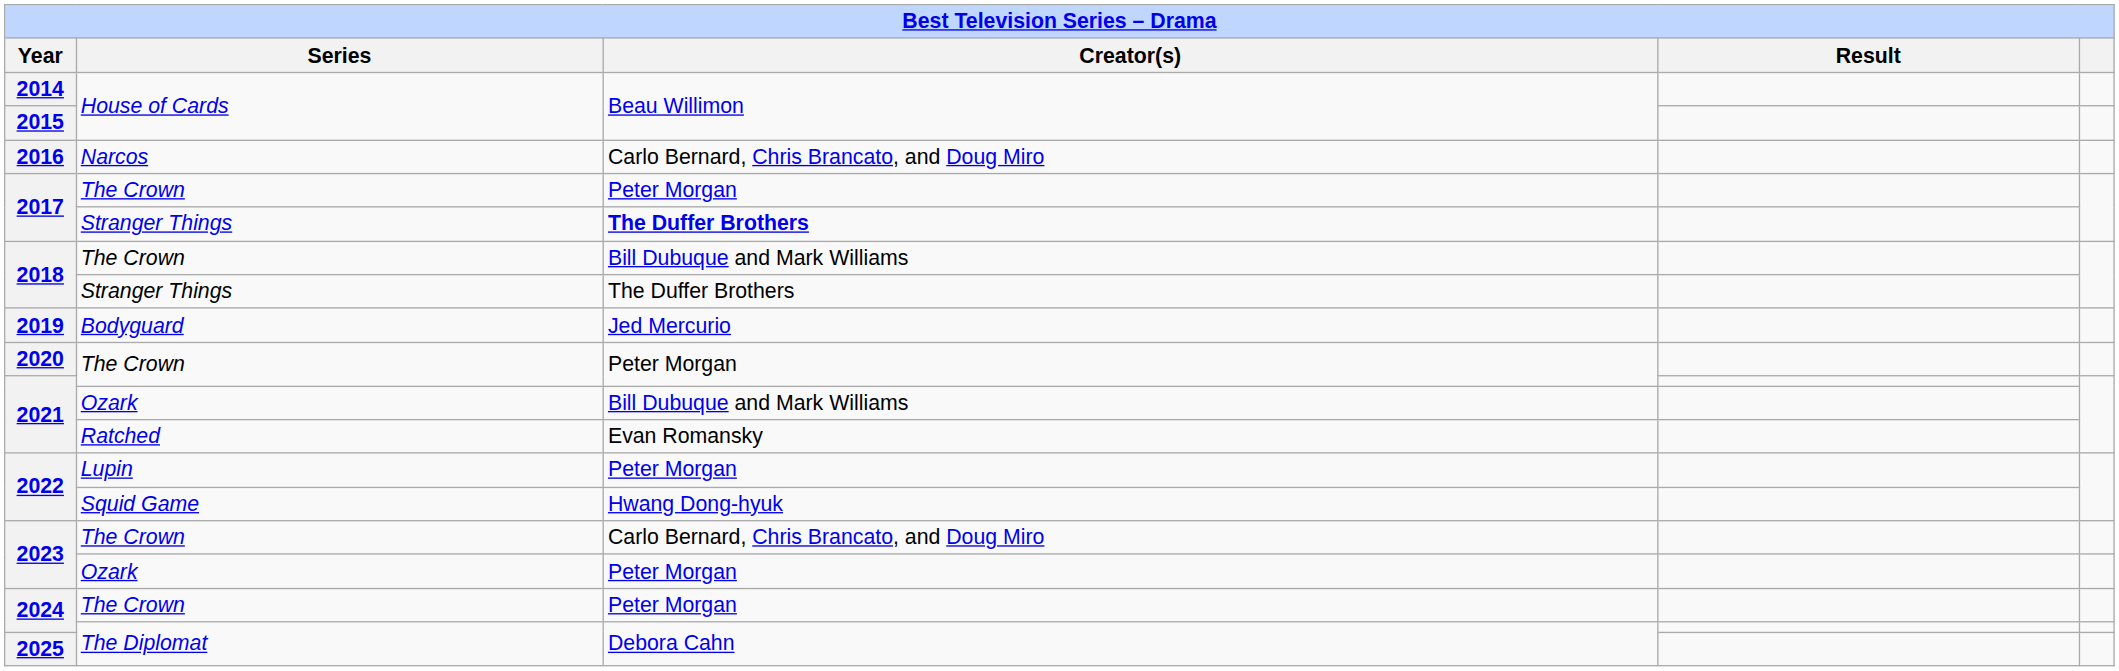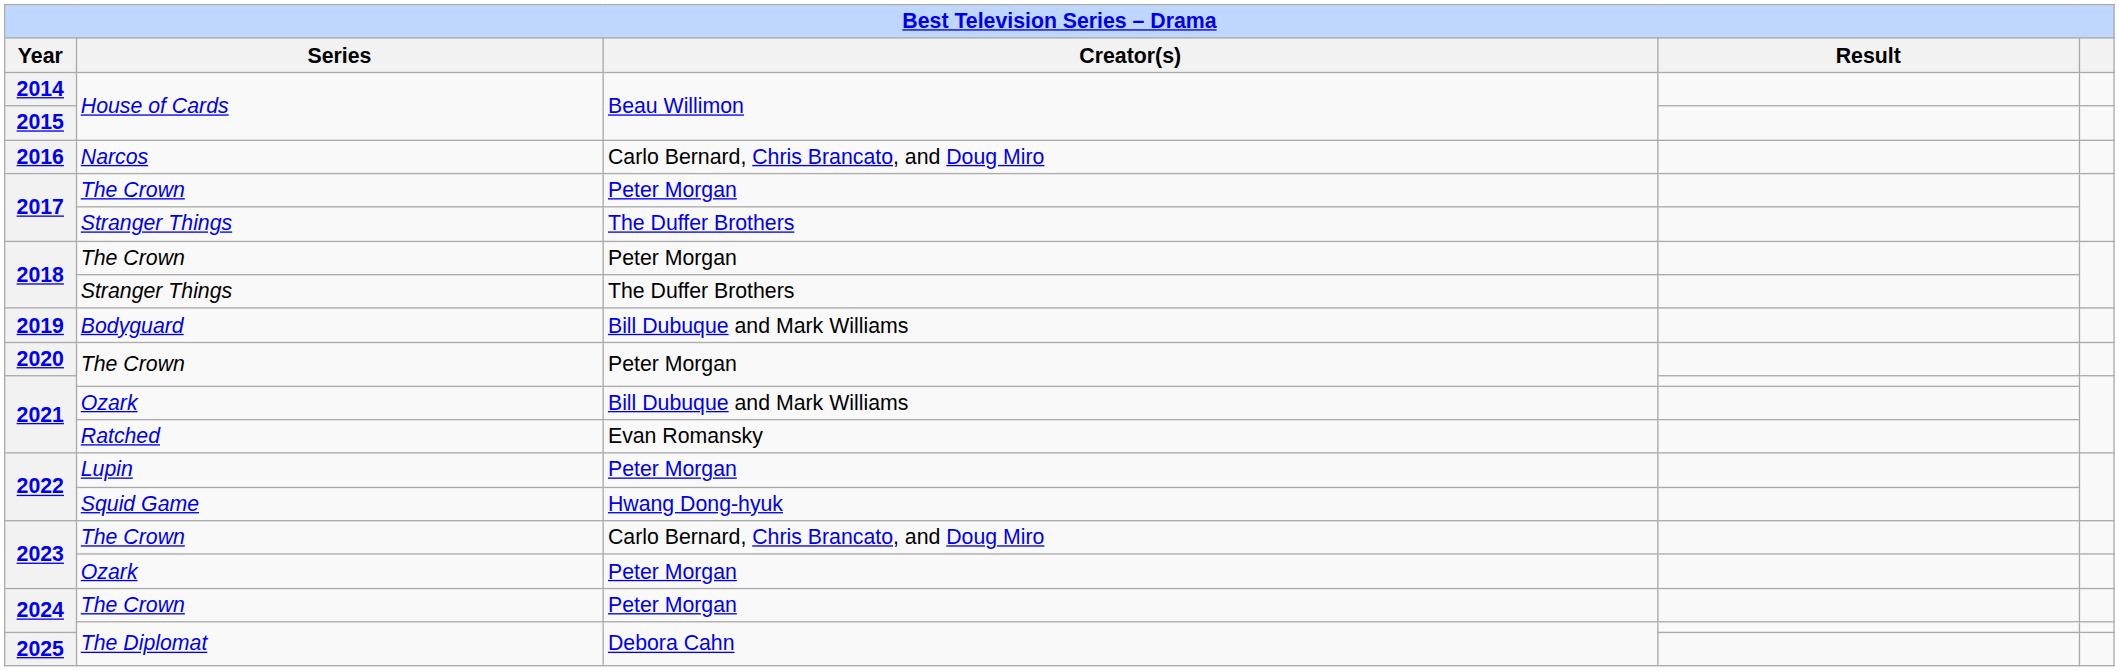2017 / Stranger Things | Creator(s): bold -> normal
2018 / The Crown | Creator(s): Bill Dubuque and Mark Williams -> Peter Morgan
2019 | Creator(s): Jed Mercurio -> Bill Dubuque and Mark Williams
